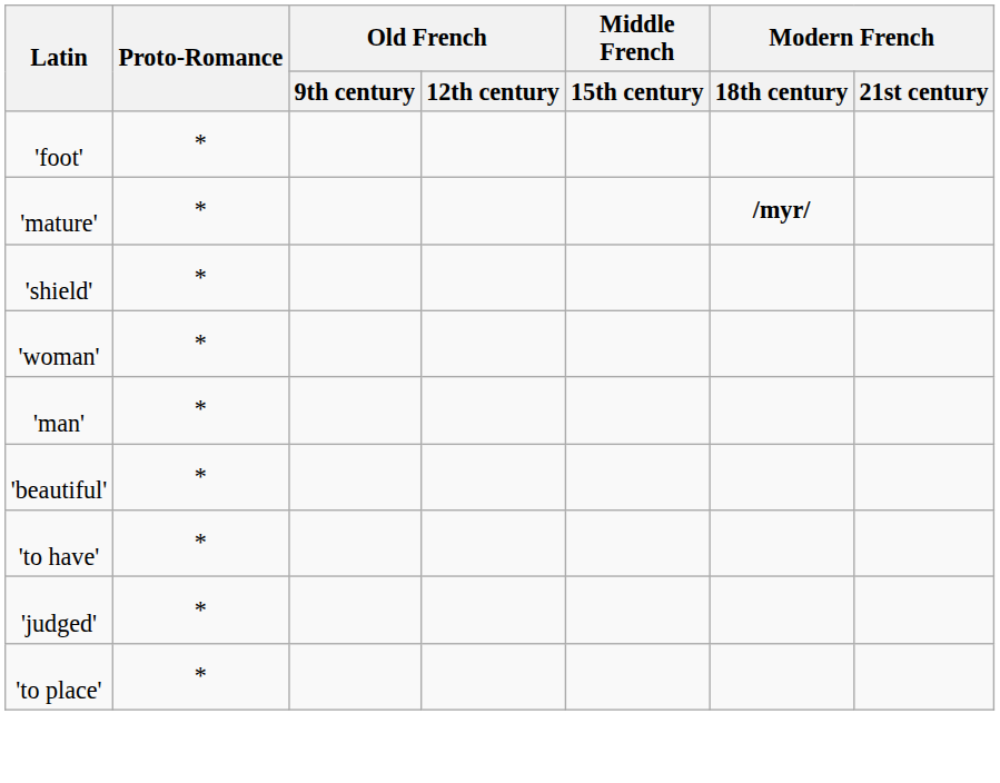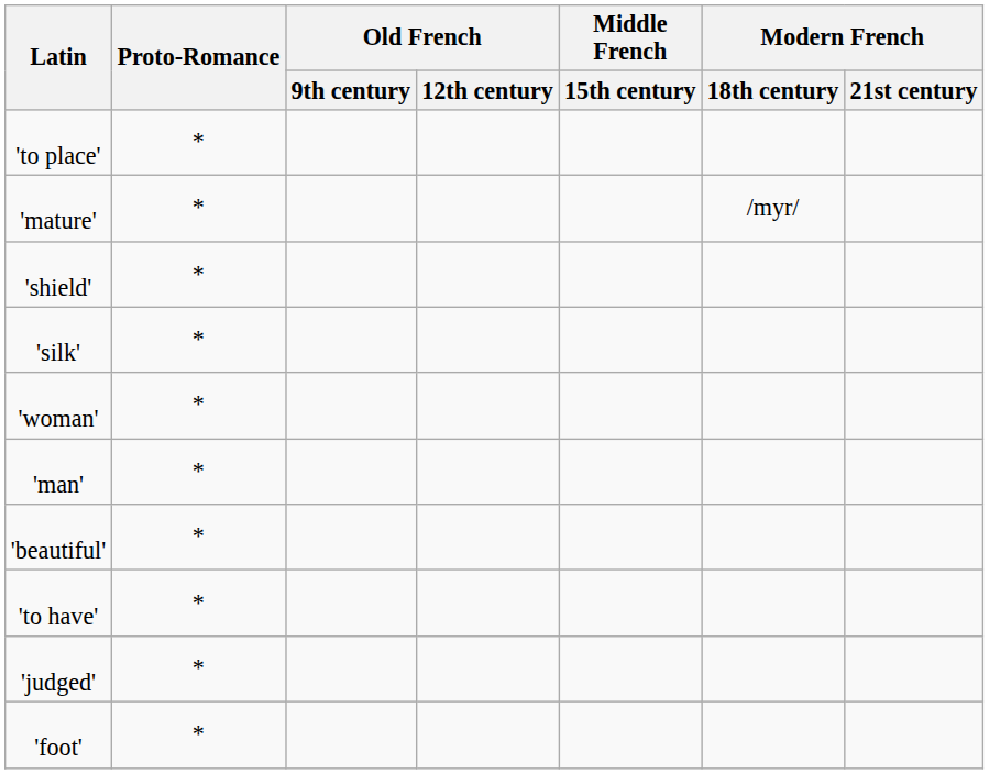rows swapped: 'foot' <-> 'to place'
'mature' | Modern French / 18th century: bold -> normal
+ row: 'silk' | *
